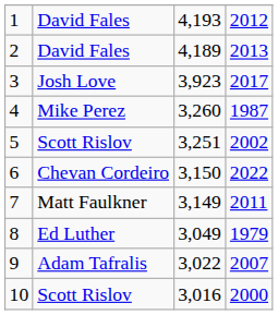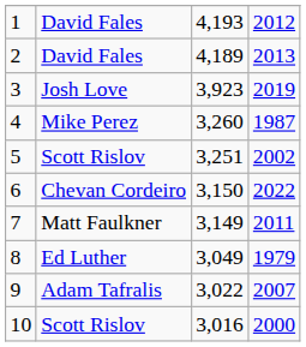3 | column 4: 2017 -> 2019
